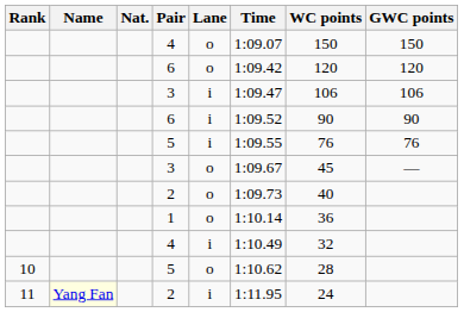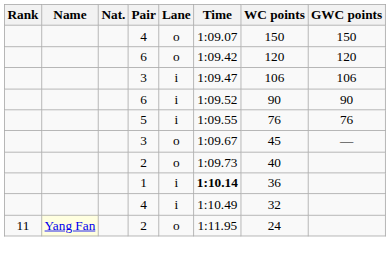1 | Lane: o -> i
1 | Time: normal -> bold
- row: 10 | 5 | o | 1:10.62 | 28
11 / 2 | Lane: i -> o
